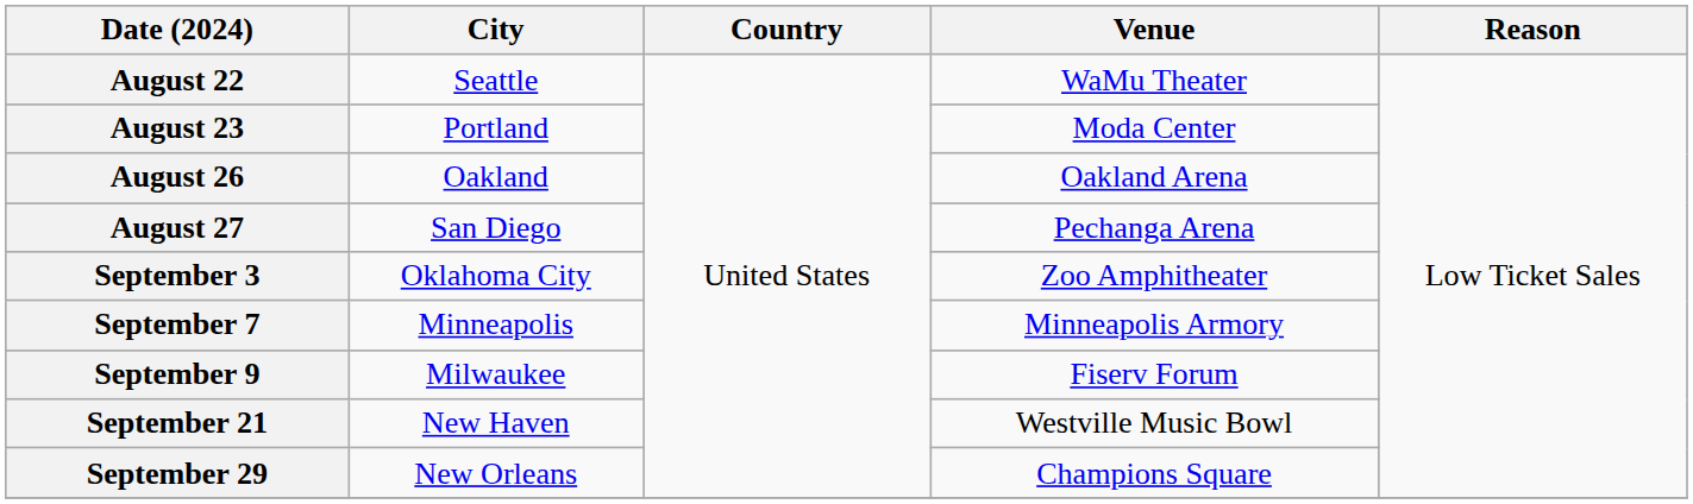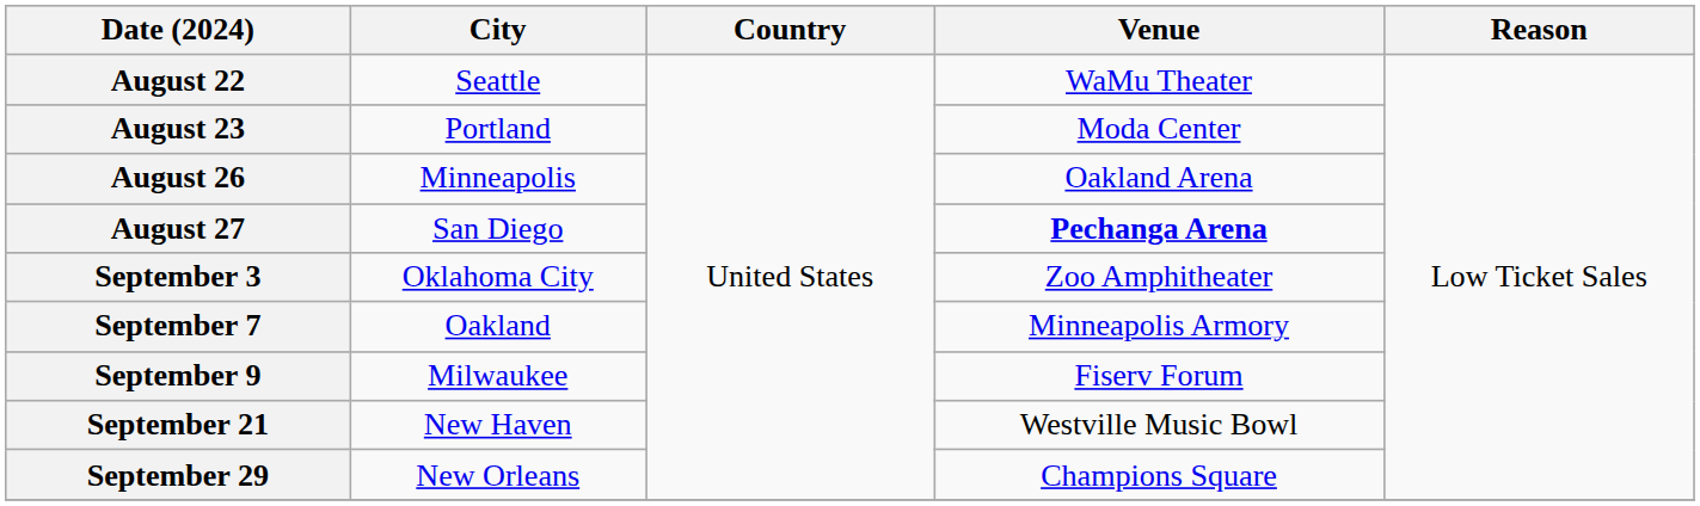August 26 | City: Oakland -> Minneapolis
August 27 | Venue: normal -> bold
September 7 | City: Minneapolis -> Oakland
